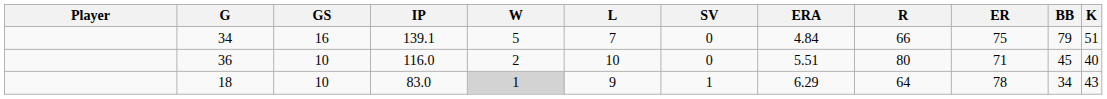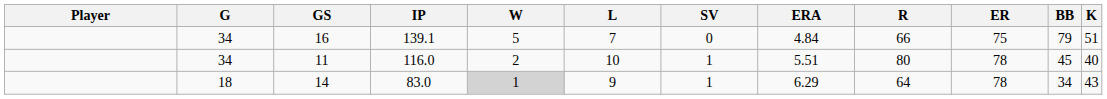116.0 | G: 36 -> 34
116.0 | GS: 10 -> 11
116.0 | SV: 0 -> 1
116.0 | ER: 71 -> 78
83.0 | GS: 10 -> 14
